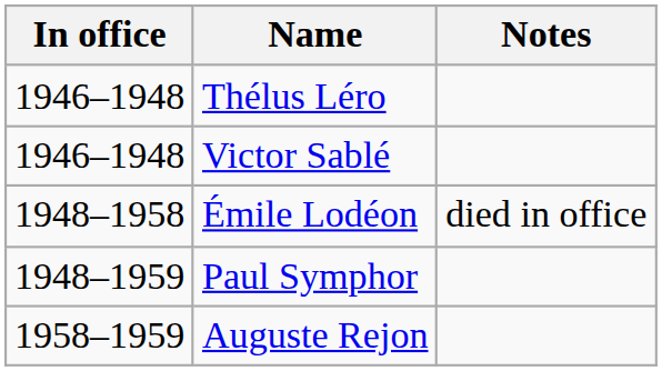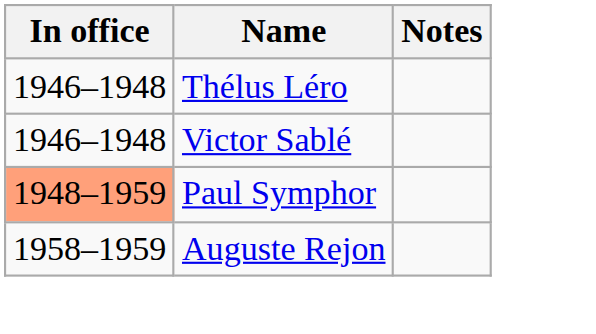- row: 1948–1958 | Émile Lodéon | died in office
Paul Symphor | In office: no background -> lightsalmon background
